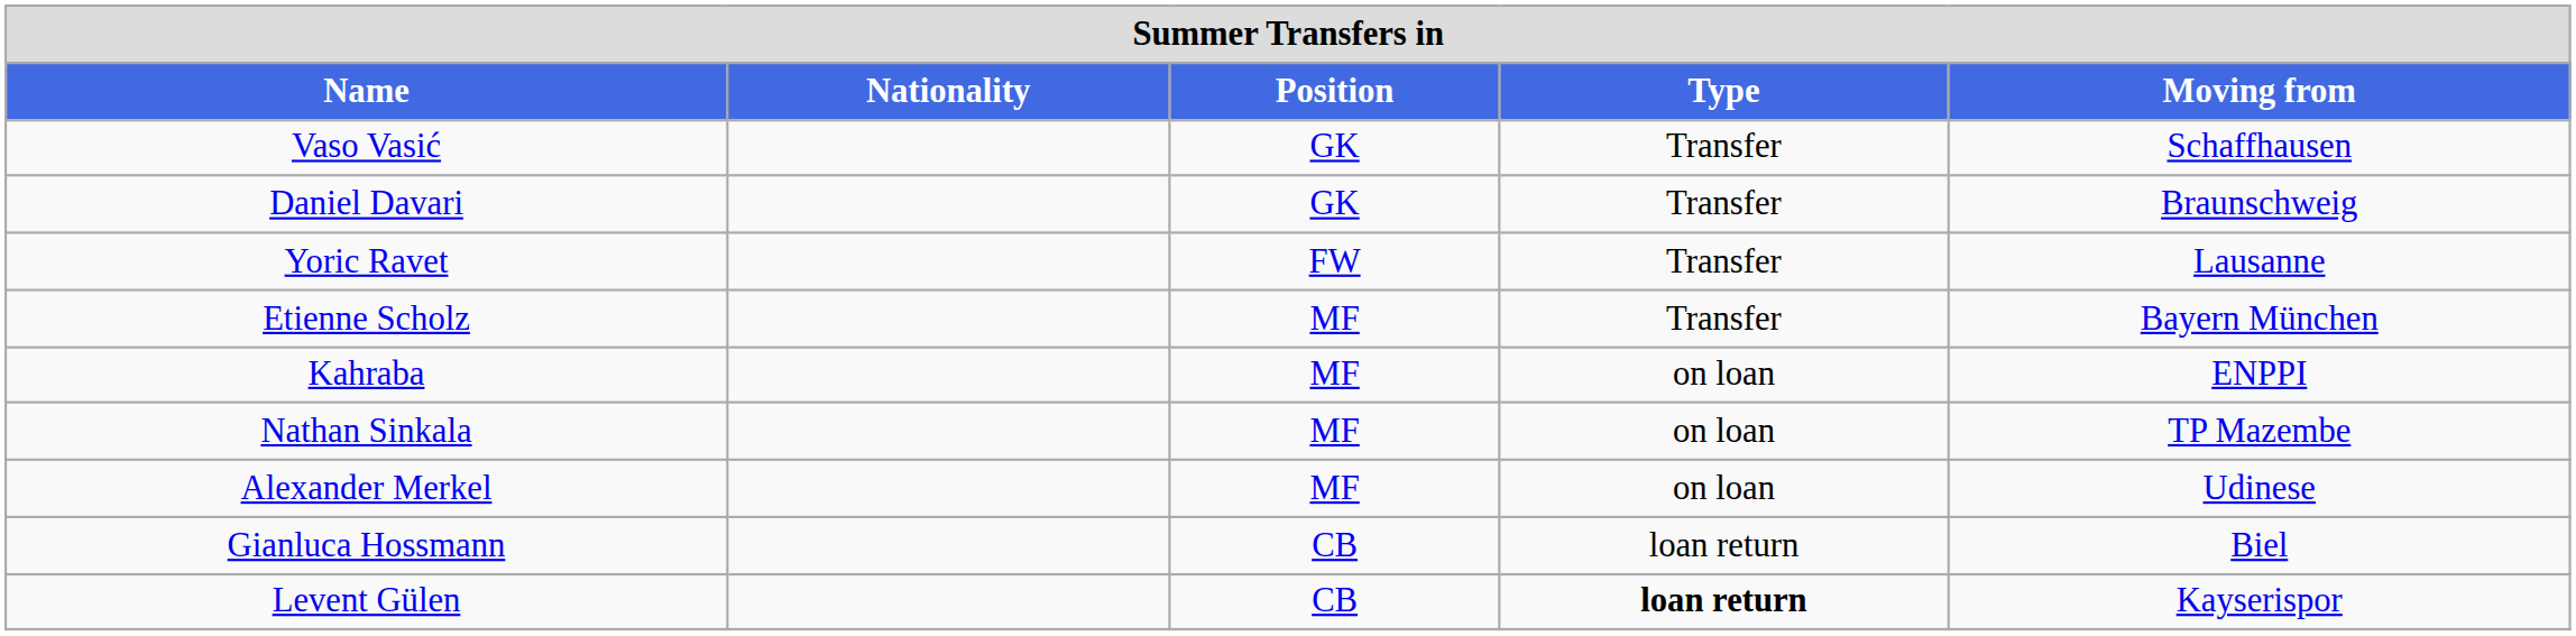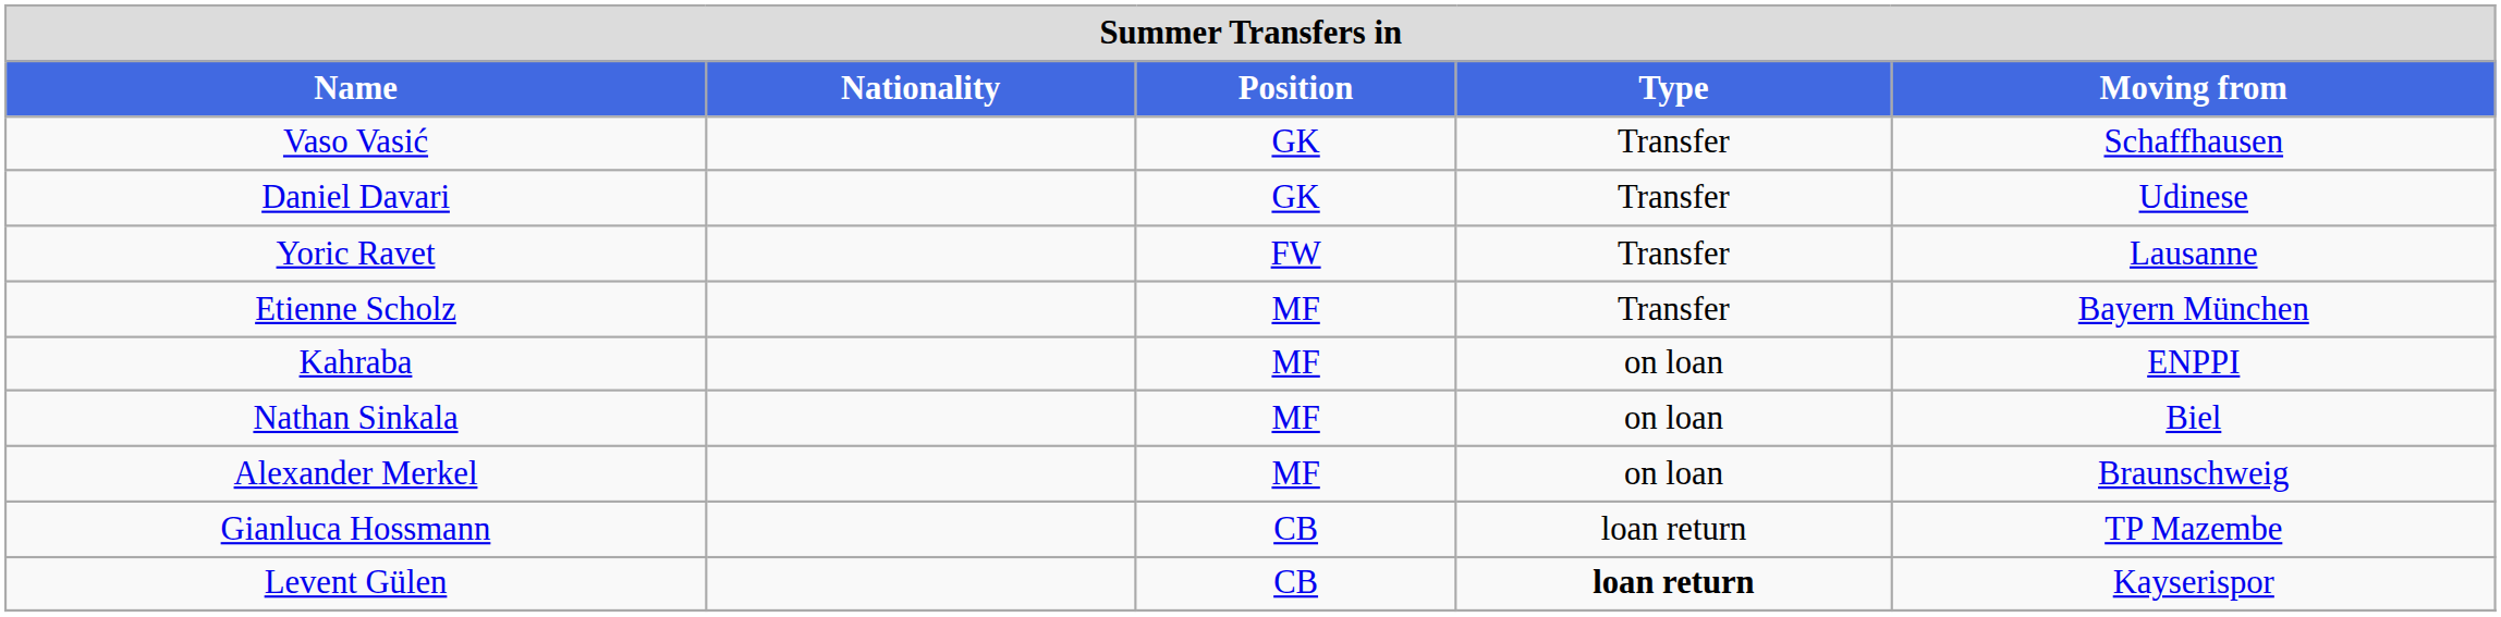Daniel Davari | Moving from: Braunschweig -> Udinese
Nathan Sinkala | Moving from: TP Mazembe -> Biel
Alexander Merkel | Moving from: Udinese -> Braunschweig
Gianluca Hossmann | Moving from: Biel -> TP Mazembe
